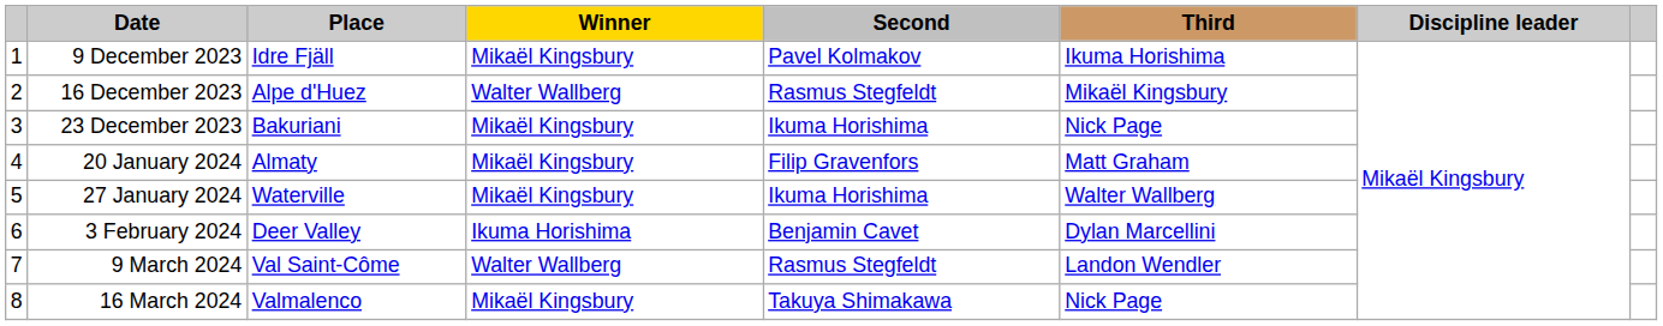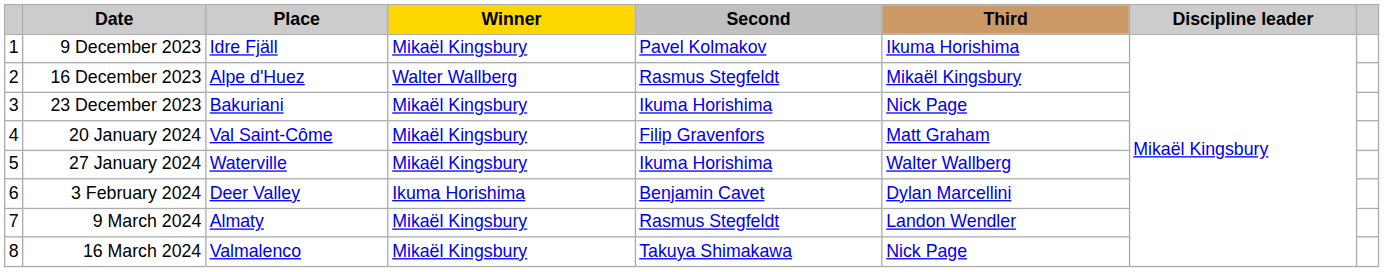20 January 2024 | Place: Almaty -> Val Saint-Côme
9 March 2024 | Place: Val Saint-Côme -> Almaty
9 March 2024 | Winner: Walter Wallberg -> Mikaël Kingsbury
